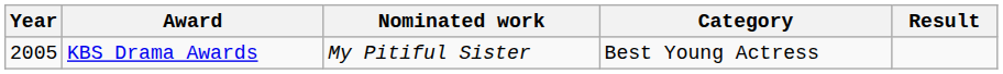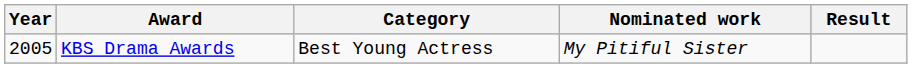columns swapped: Category <-> Nominated work
